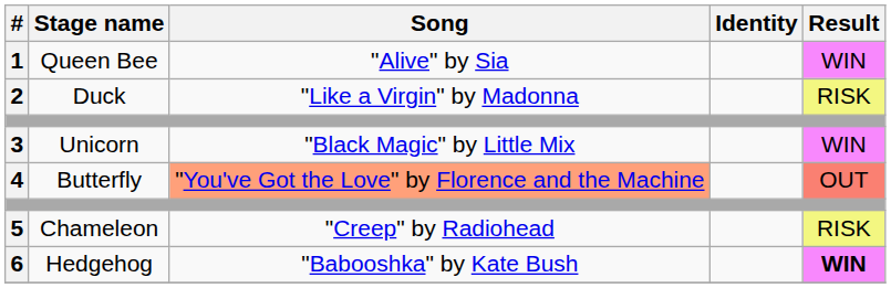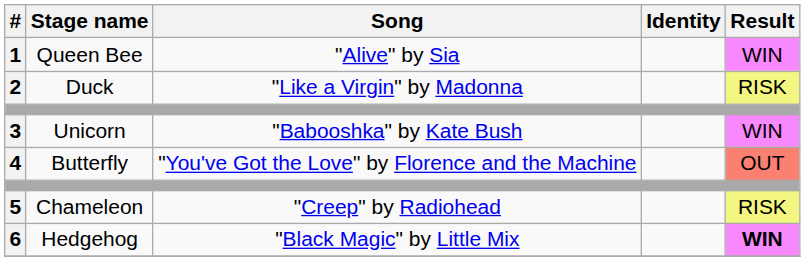3 | Song: "Black Magic" by Little Mix -> "Babooshka" by Kate Bush
4 | Song: lightsalmon background -> no background
6 | Song: "Babooshka" by Kate Bush -> "Black Magic" by Little Mix
